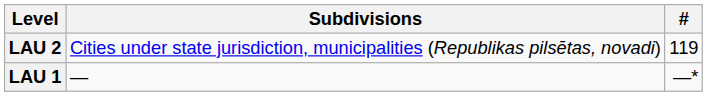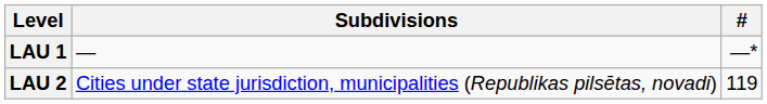rows swapped: LAU 1 <-> LAU 2
